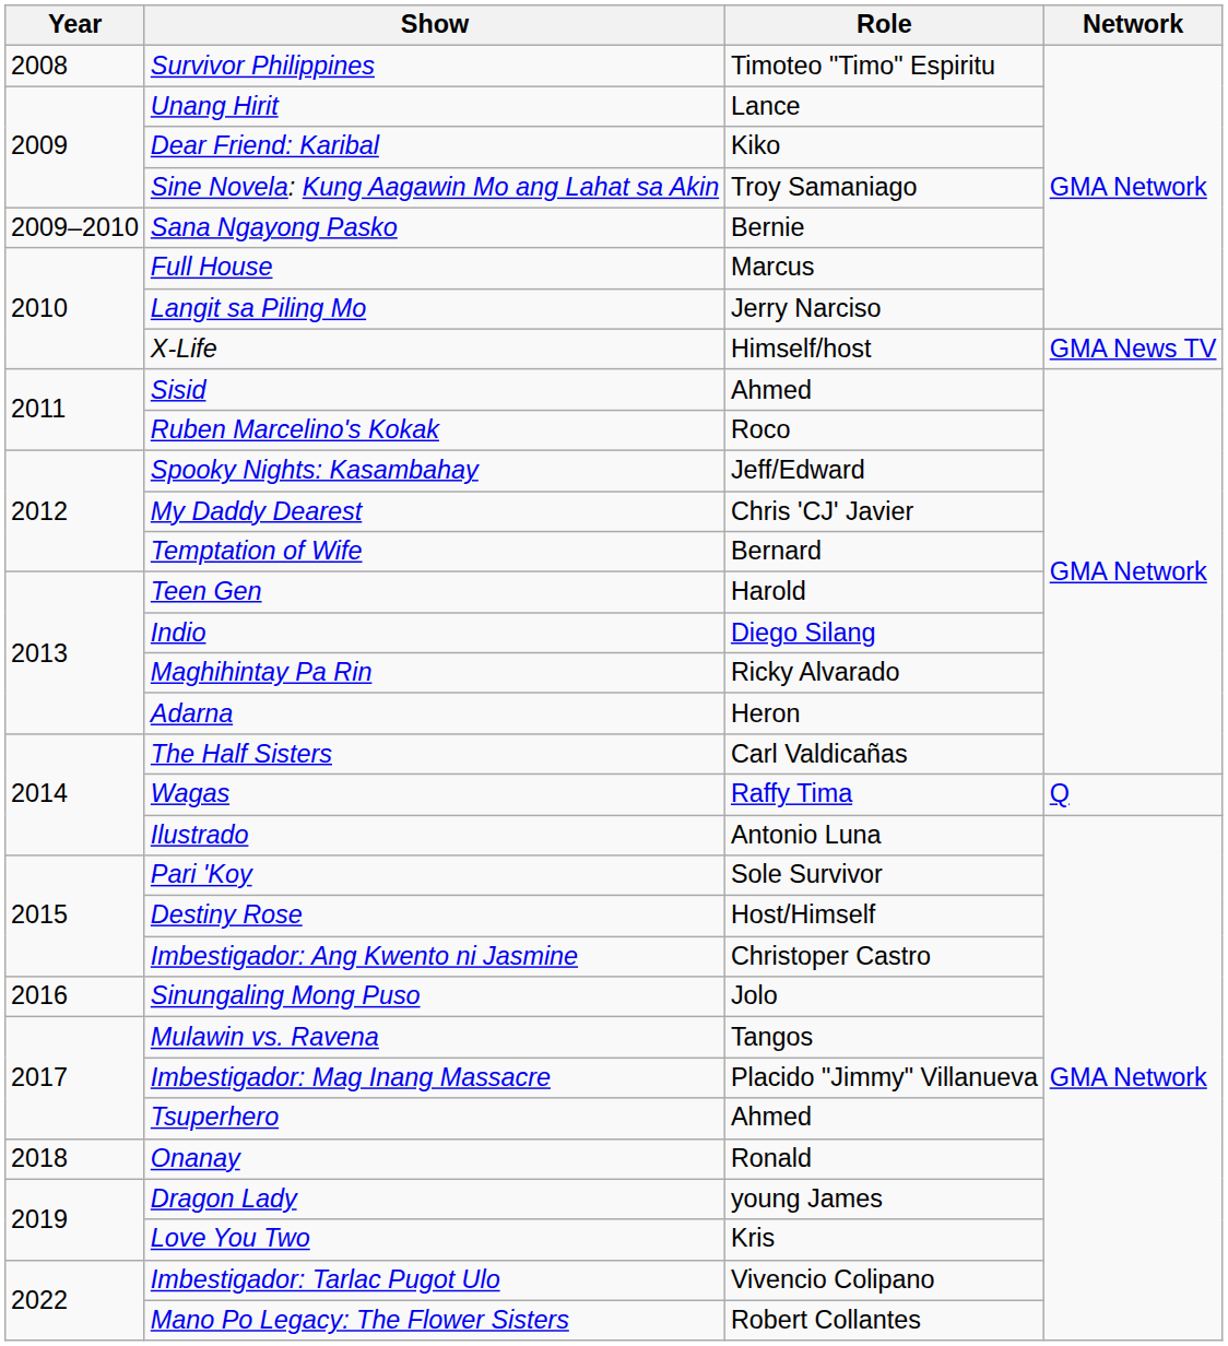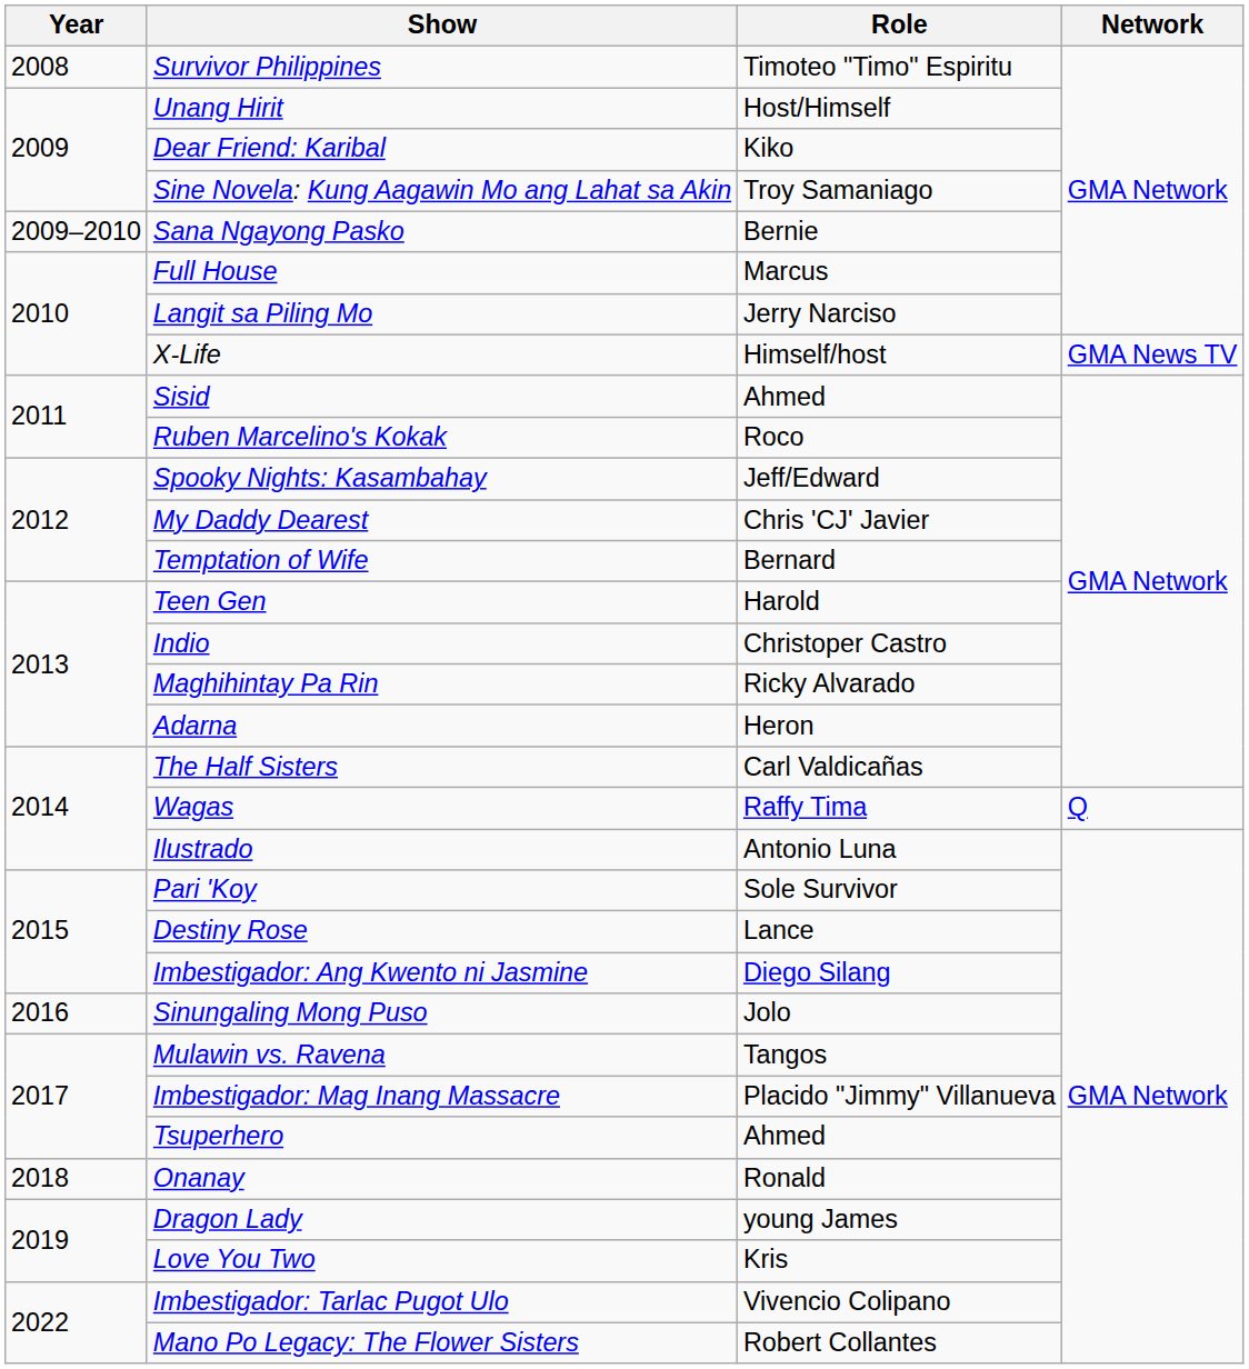Unang Hirit | Role: Lance -> Host/Himself
Indio | Role: Diego Silang -> Christoper Castro
Destiny Rose | Role: Host/Himself -> Lance
Imbestigador: Ang Kwento ni Jasmine | Role: Christoper Castro -> Diego Silang
